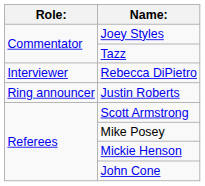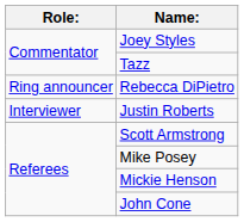Rebecca DiPietro | Role:: Interviewer -> Ring announcer
Justin Roberts | Role:: Ring announcer -> Interviewer
